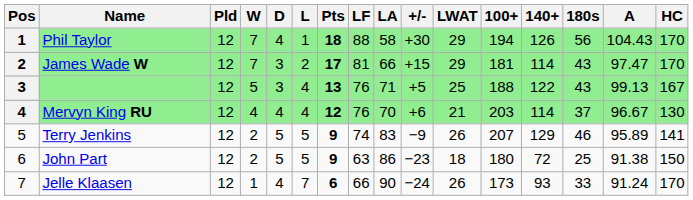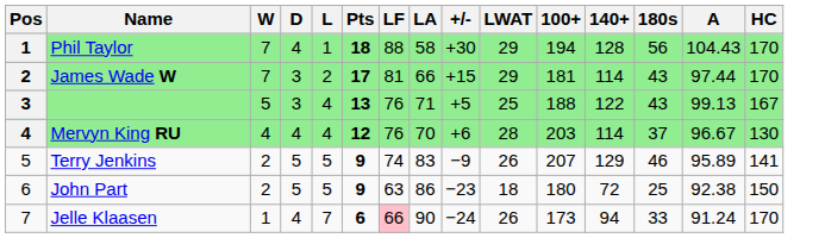- column: Pld | 12 | 12 | 12 | 12 | 12 | 12 | 12
Phil Taylor | 140+: 126 -> 128
James Wade W | A: 97.47 -> 97.44
Mervyn King RU | LWAT: 21 -> 28
John Part | A: 91.38 -> 92.38
Jelle Klaasen | LF: no background -> pink background
Jelle Klaasen | 140+: 93 -> 94
